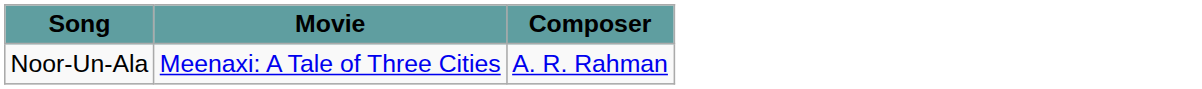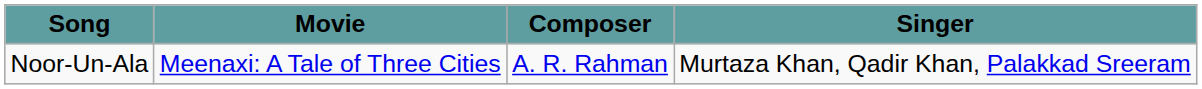+ column: Singer | Murtaza Khan, Qadir Khan, Palakkad Sreeram
